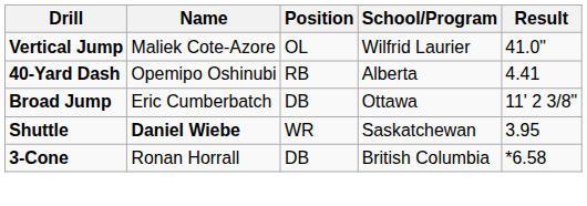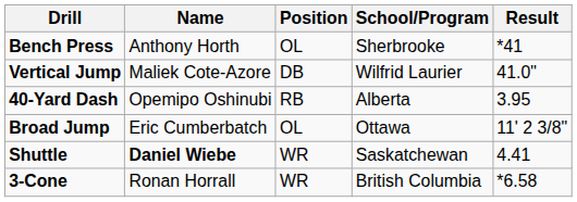+ row: Bench Press | Anthony Horth | OL | Sherbrooke | *41
Vertical Jump | Position: OL -> DB
40-Yard Dash | Result: 4.41 -> 3.95
Broad Jump | Position: DB -> OL
Shuttle | Result: 3.95 -> 4.41
3-Cone | Position: DB -> WR
